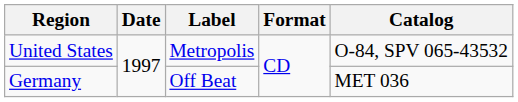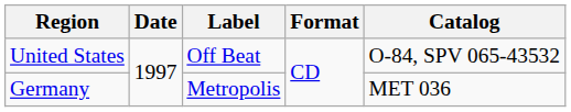United States | Label: Metropolis -> Off Beat
Germany | Label: Off Beat -> Metropolis
